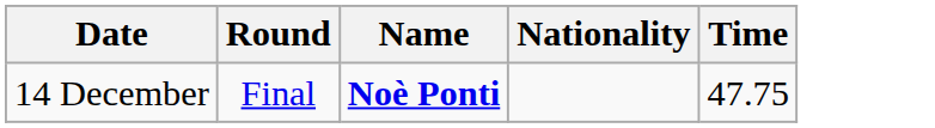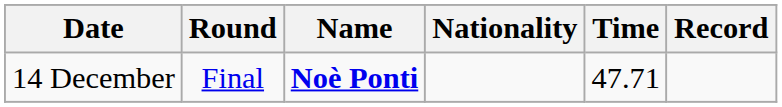+ column: Record
14 December | Time: 47.75 -> 47.71
